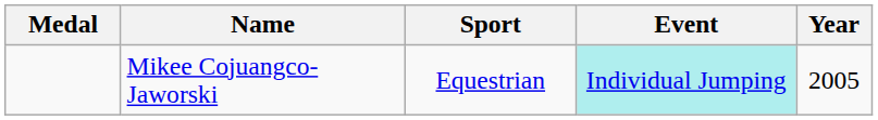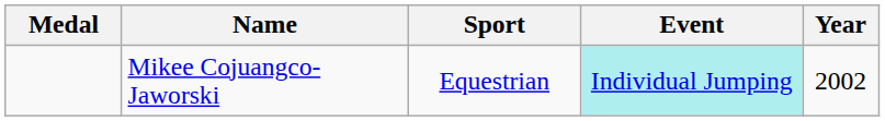Mikee Cojuangco-Jaworski | Year: 2005 -> 2002
